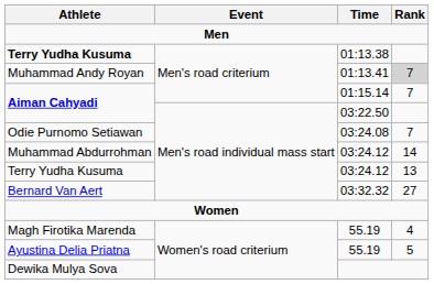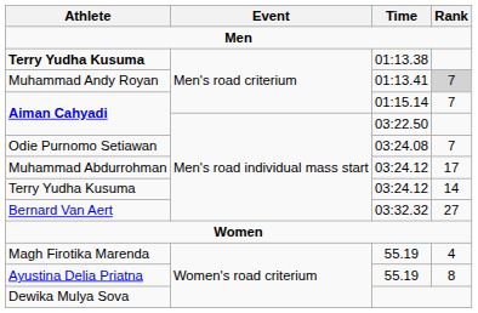Muhammad Abdurrohman | Rank: 14 -> 17
Terry Yudha Kusuma / 03:24.12 | Rank: 13 -> 14
Ayustina Delia Priatna | Rank: 5 -> 8
